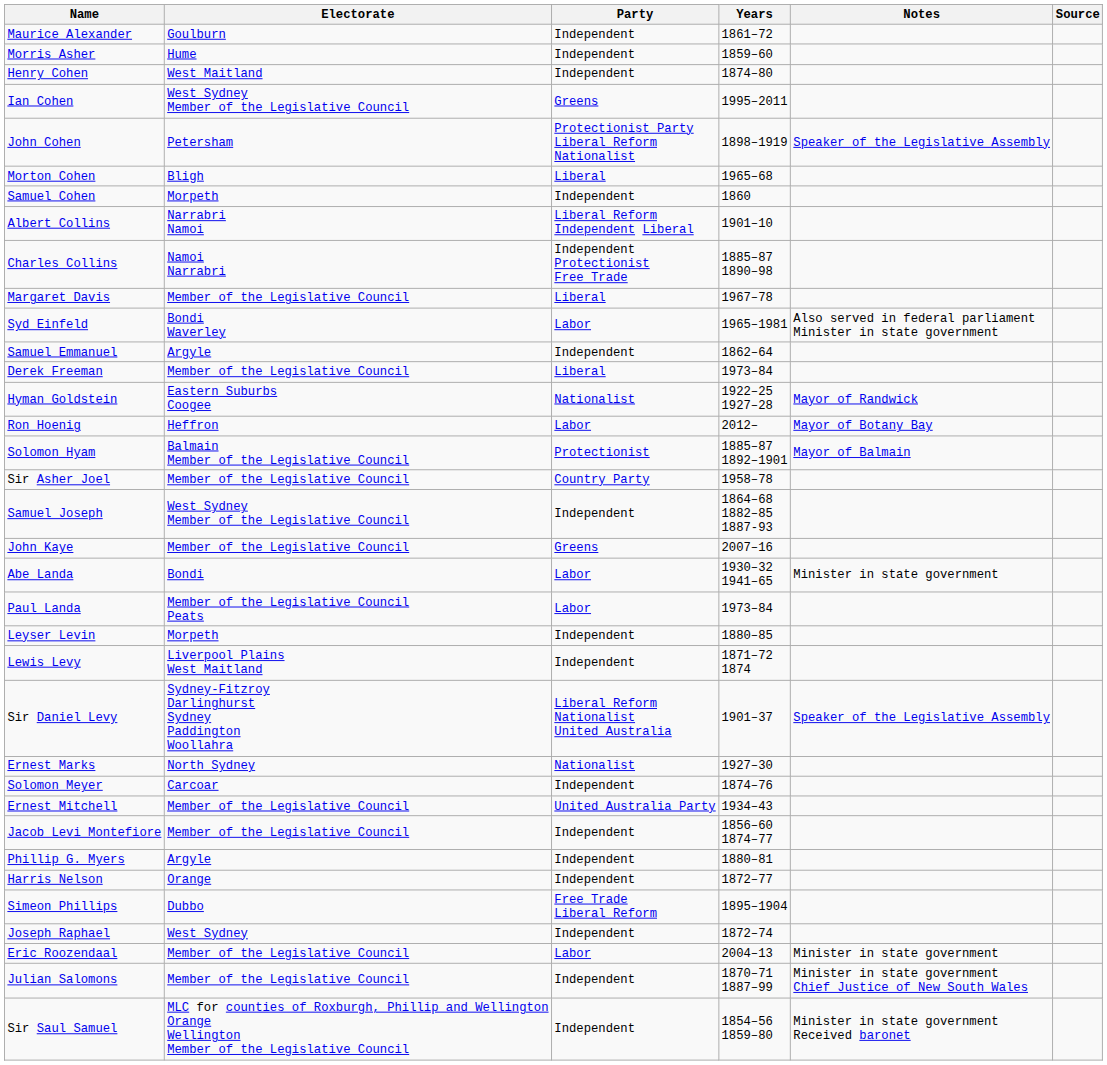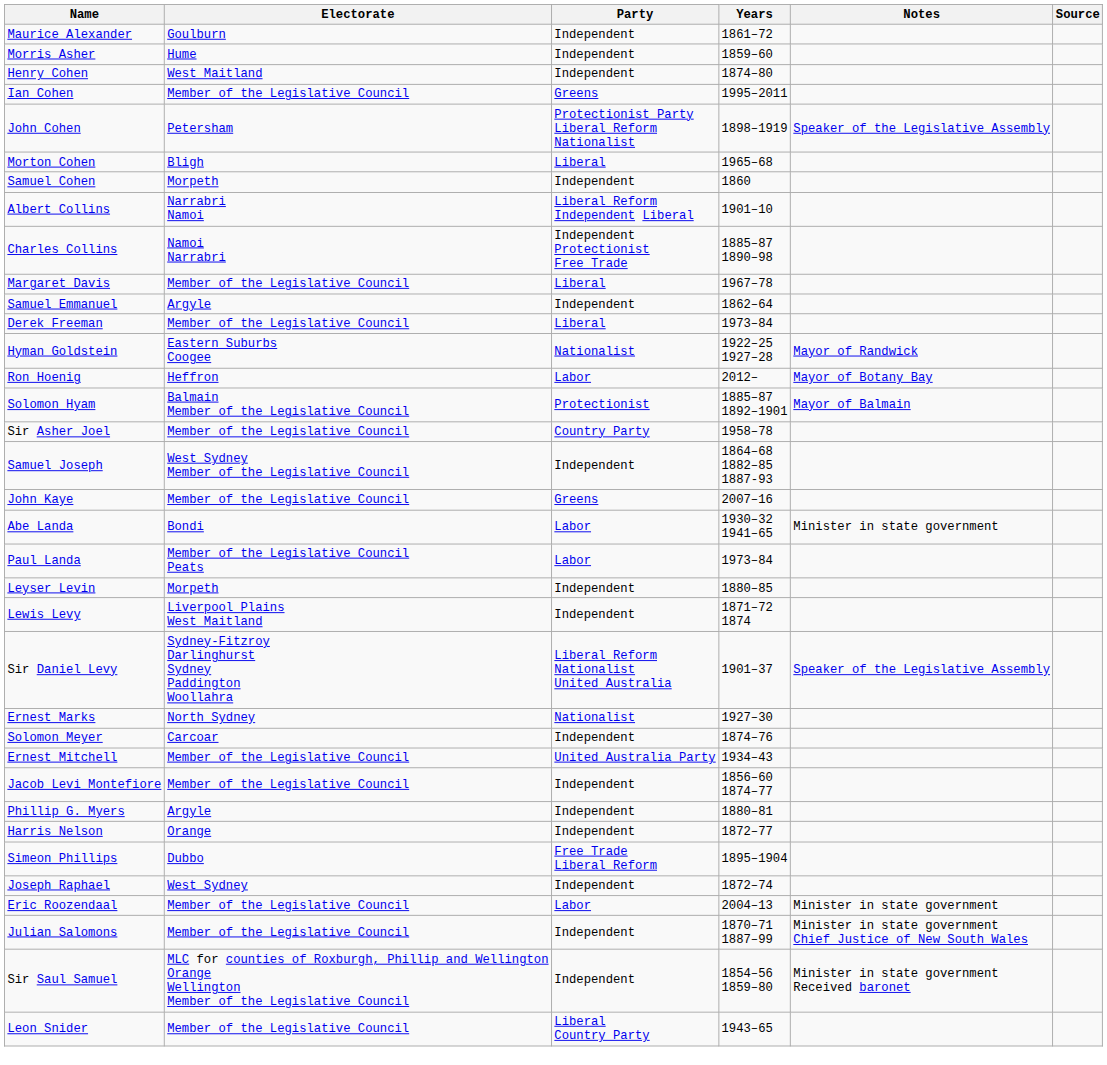Ian Cohen | Electorate: West Sydney Member of the Legislative Council -> Member of the Legislative Council
- row: Syd Einfeld | Bondi Waverley | Labor | 1965–1981 | Also served in federal parliament Minister in state government
+ row: Leon Snider | Member of the Legislative Council | Liberal Country Party | 1943–65
